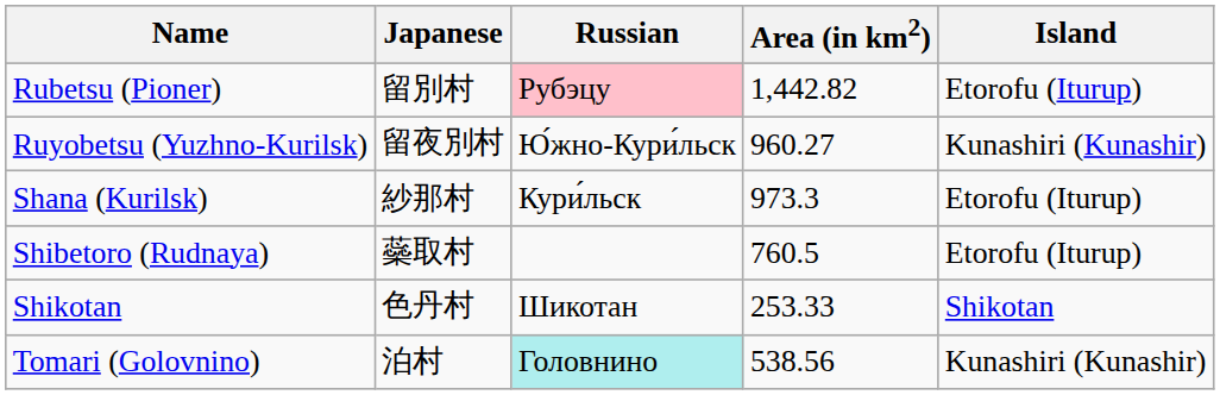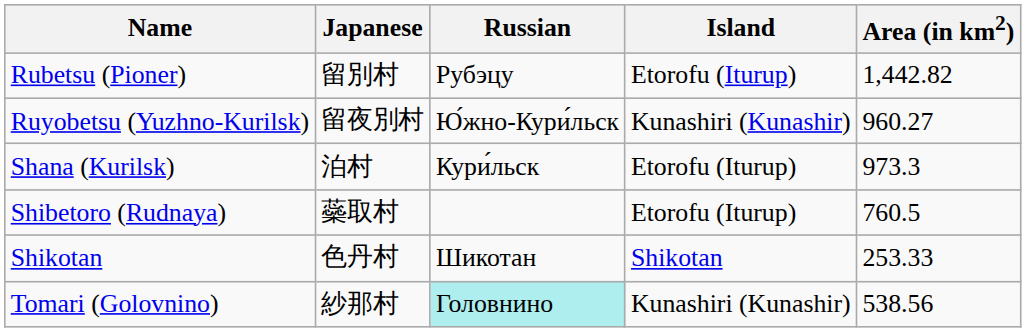columns swapped: Area (in km2) <-> Island
Rubetsu (Pioner) | Russian: pink background -> no background
Shana (Kurilsk) | Japanese: 紗那村 -> 泊村
Tomari (Golovnino) | Japanese: 泊村 -> 紗那村
